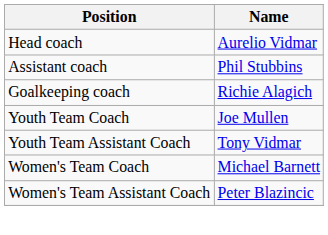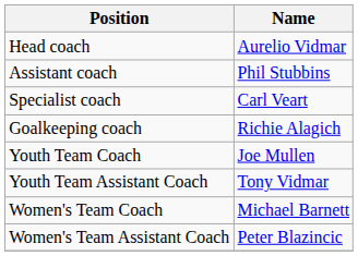+ row: Specialist coach | Carl Veart
